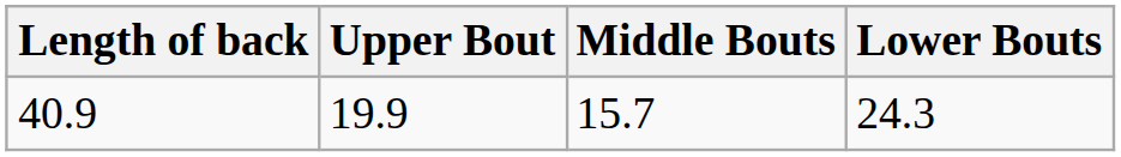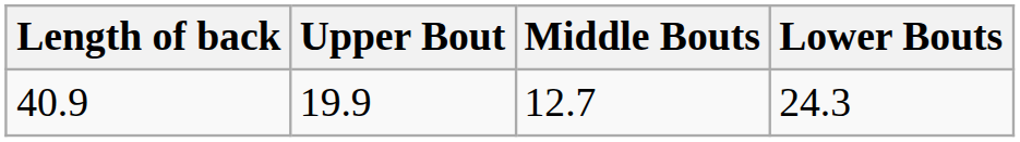40.9 | Middle Bouts: 15.7 -> 12.7
